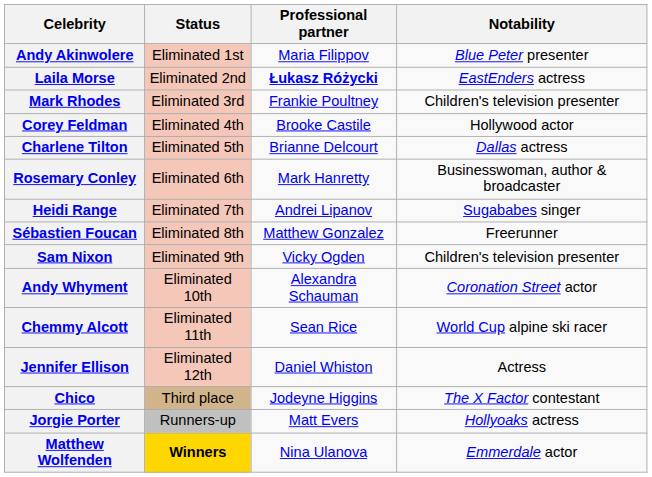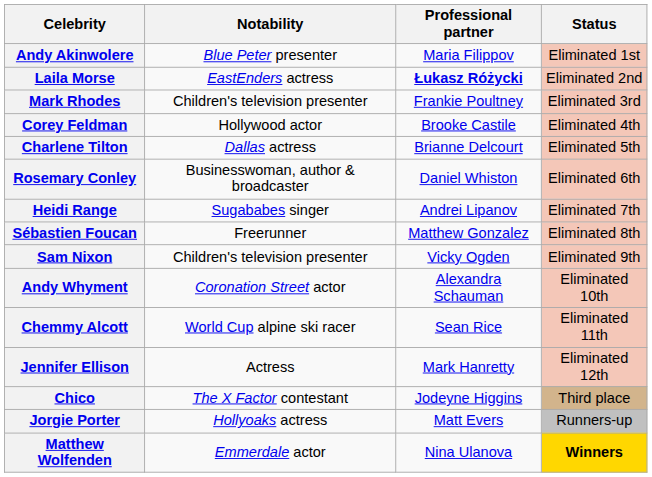columns swapped: Notability <-> Status
Rosemary Conley | Professional partner: Mark Hanretty -> Daniel Whiston
Jennifer Ellison | Professional partner: Daniel Whiston -> Mark Hanretty
